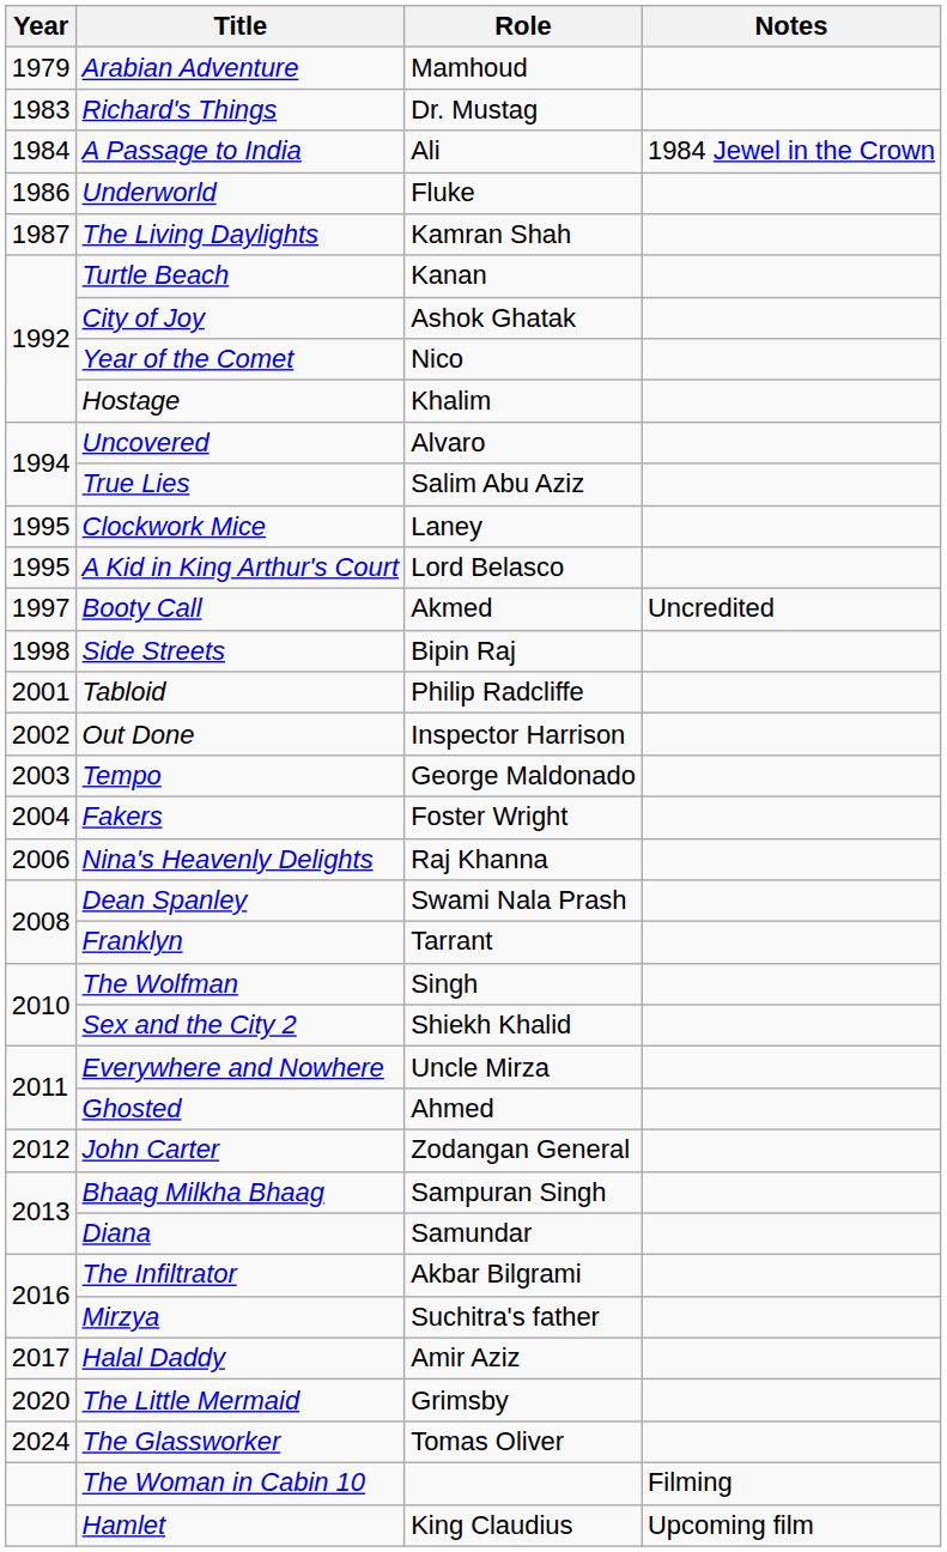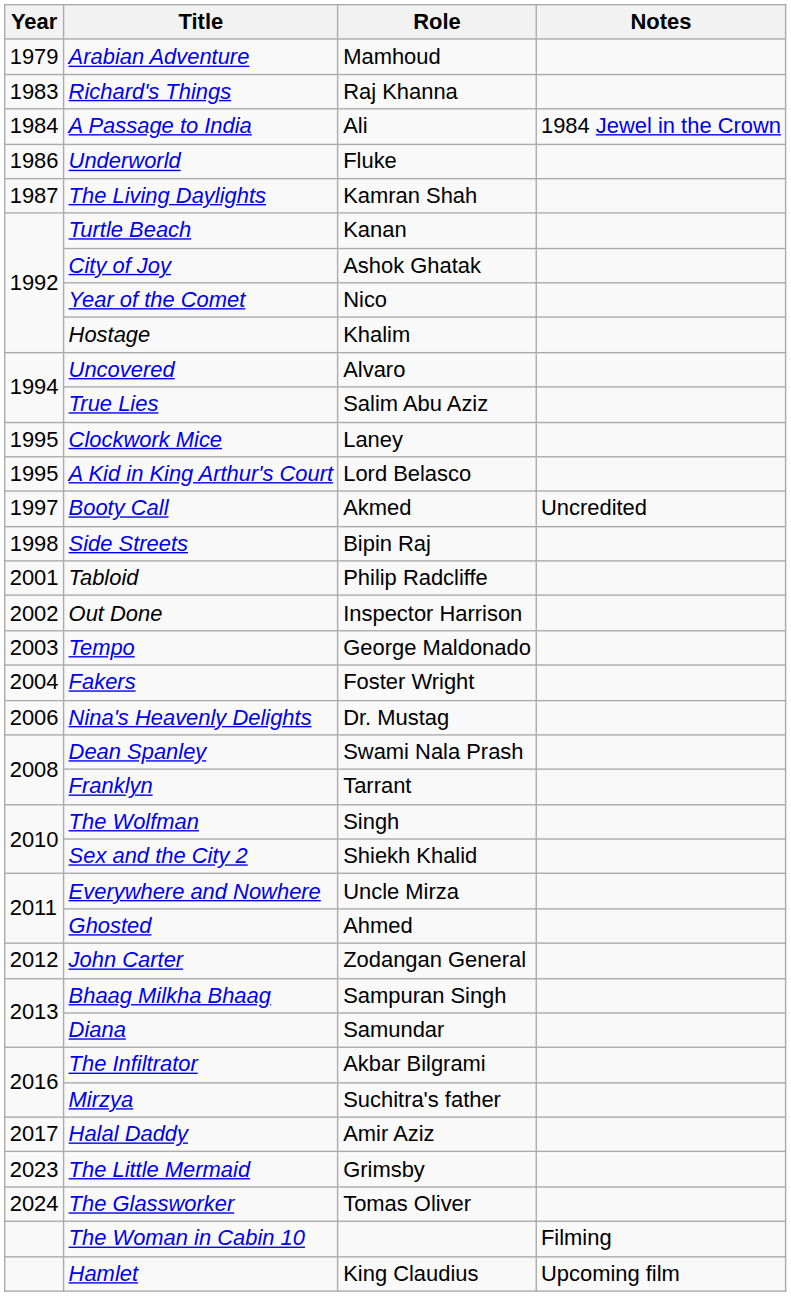Richard's Things | Role: Dr. Mustag -> Raj Khanna
Nina's Heavenly Delights | Role: Raj Khanna -> Dr. Mustag
The Little Mermaid | Year: 2020 -> 2023
